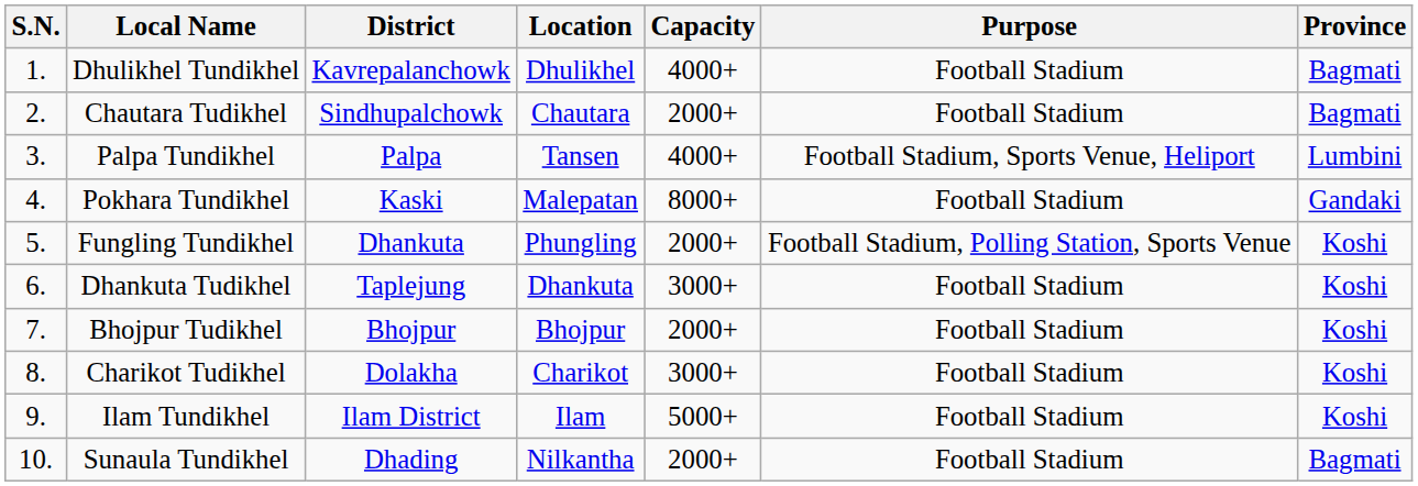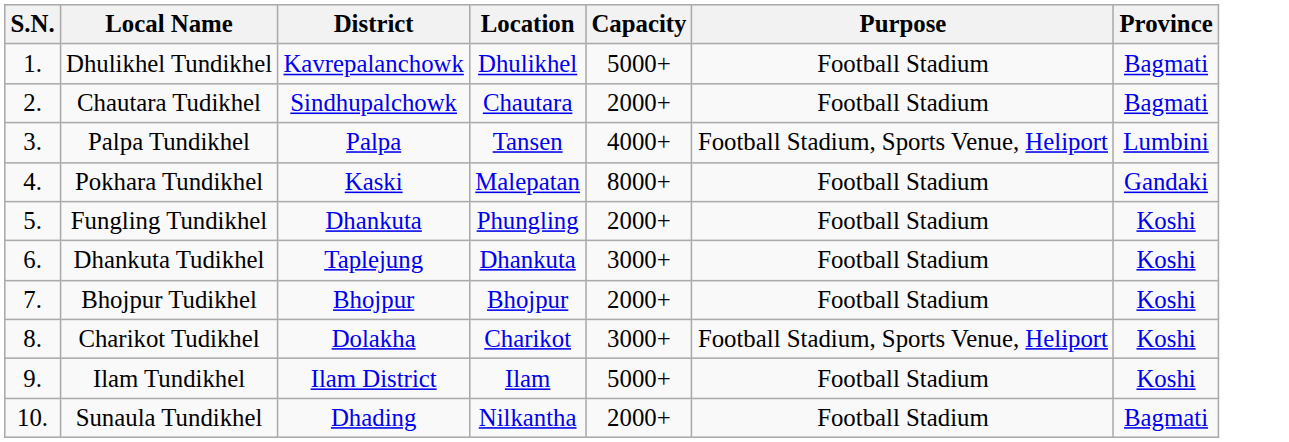Dhulikhel Tundikhel | Capacity: 4000+ -> 5000+
Fungling Tundikhel | Purpose: Football Stadium, Polling Station, Sports Venue -> Football Stadium
Charikot Tudikhel | Purpose: Football Stadium -> Football Stadium, Sports Venue, Heliport
